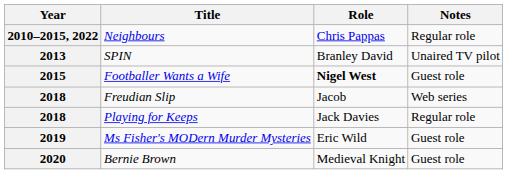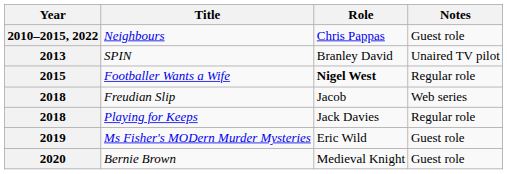Neighbours | Notes: Regular role -> Guest role
Footballer Wants a Wife | Notes: Guest role -> Regular role
